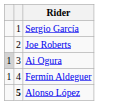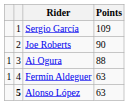+ column: Points | 109 | 90 | 88 | 63 | 63
Ai Ogura | column 1: lightgrey background -> no background
